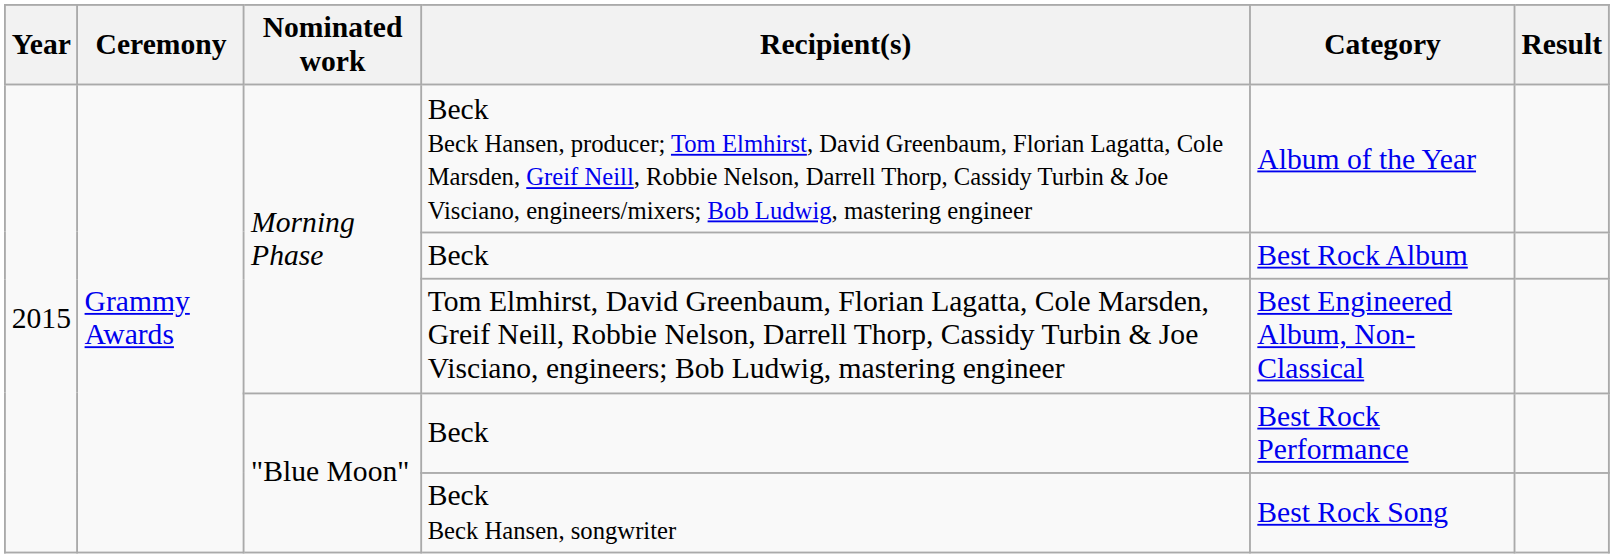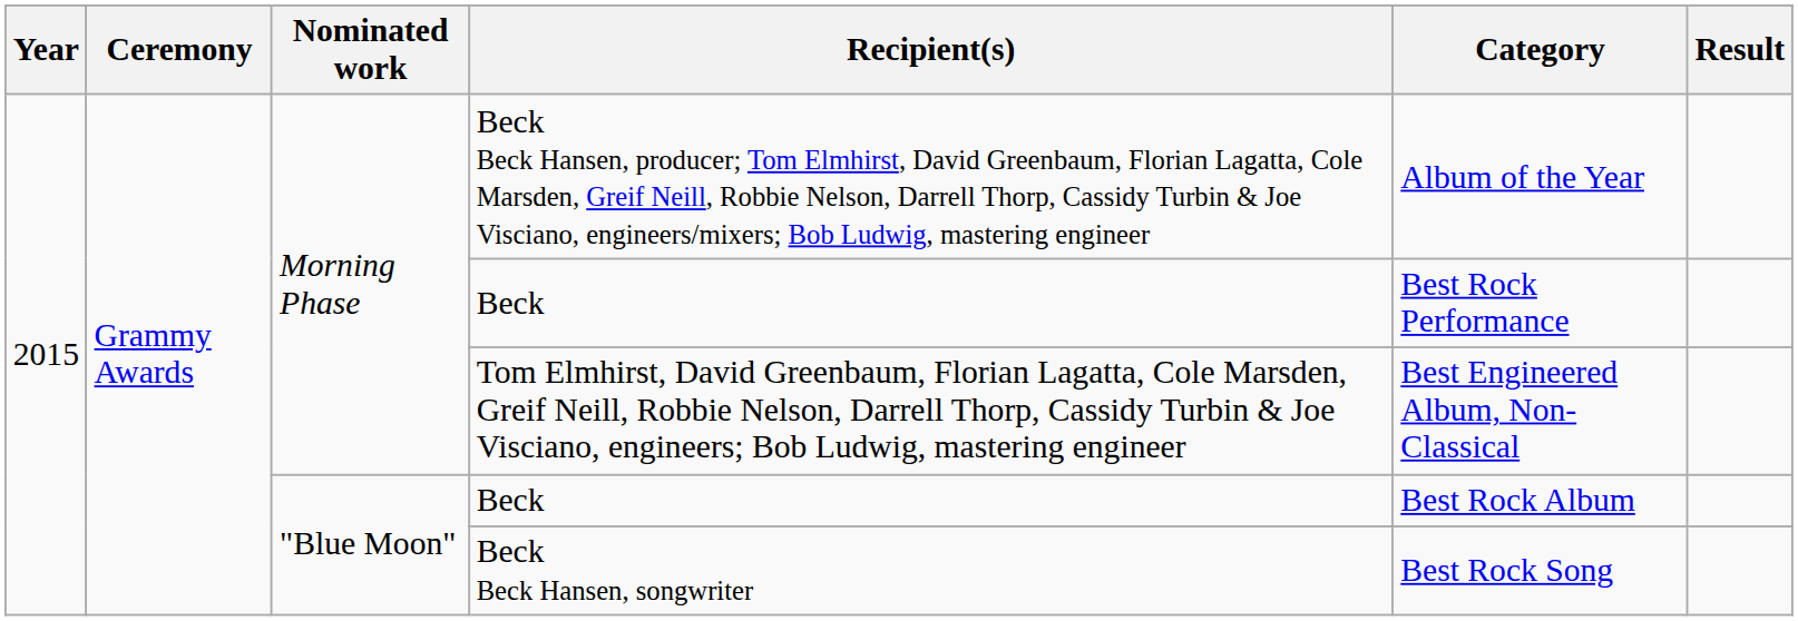Morning Phase / Beck | Category: Best Rock Album -> Best Rock Performance
"Blue Moon" / Beck | Category: Best Rock Performance -> Best Rock Album
